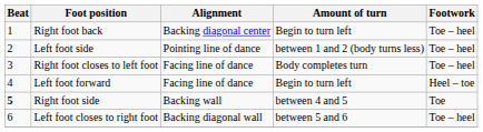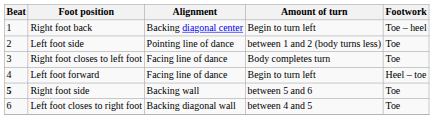Left foot side | Footwork: Toe – heel -> Toe
Right foot closes to left foot | Footwork: Toe – heel -> Toe
Right foot side | Amount of turn: between 4 and 5 -> between 5 and 6
Left foot closes to right foot | Amount of turn: between 5 and 6 -> between 4 and 5
Left foot closes to right foot | Footwork: Toe – heel -> Toe
